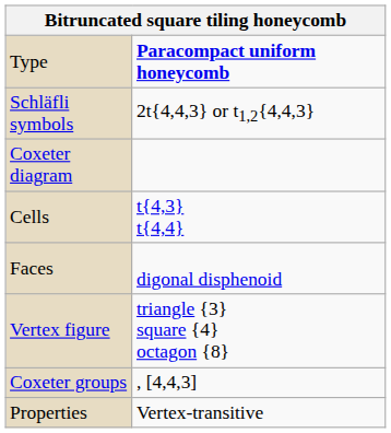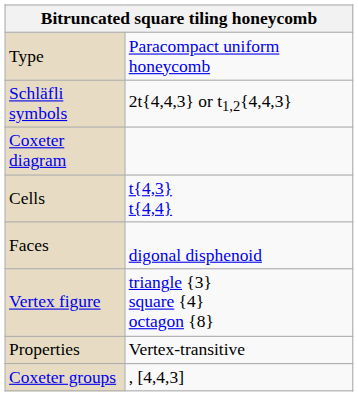Type | column 2: bold -> normal
rows swapped: Coxeter groups <-> Properties
